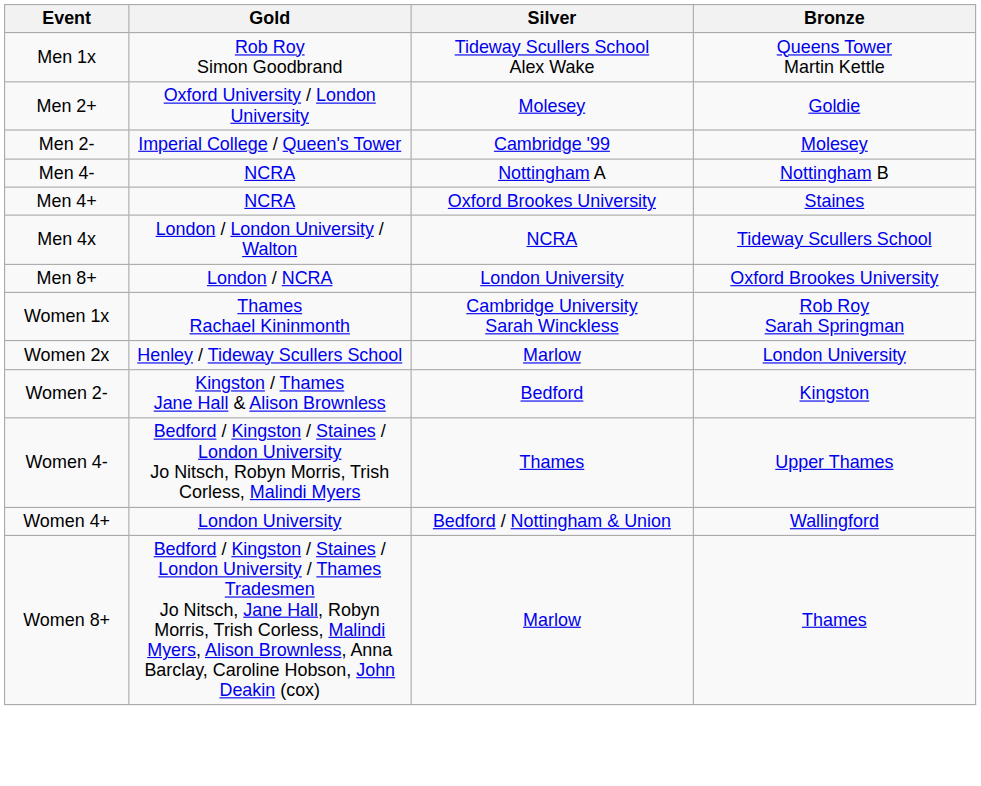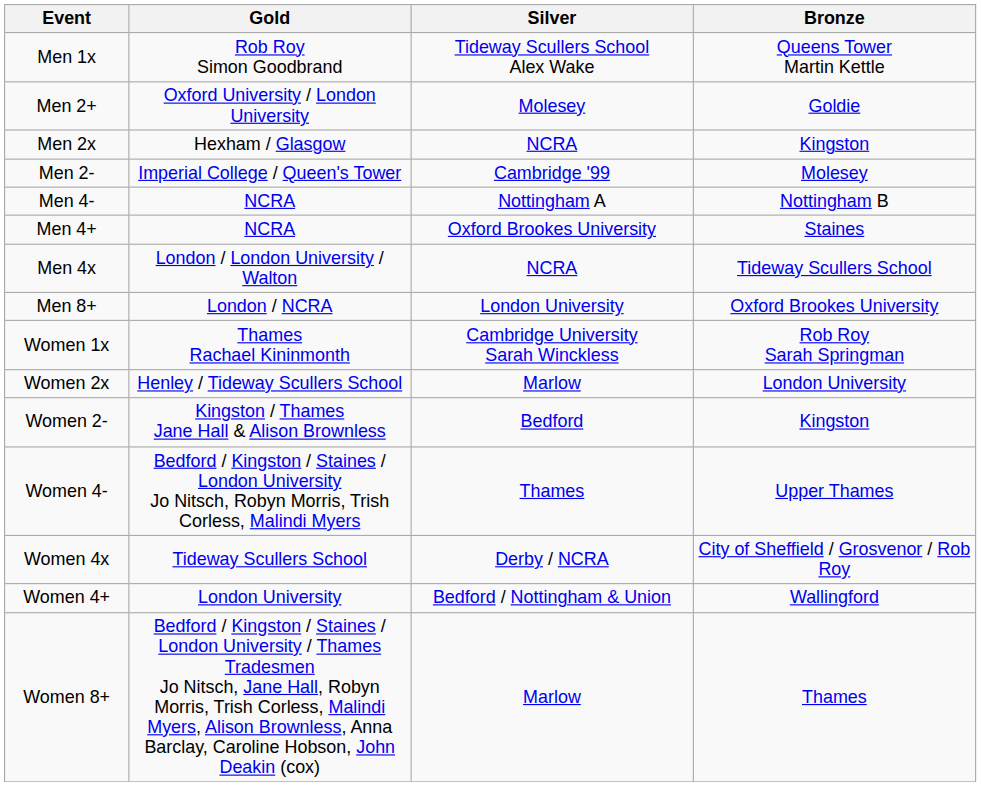+ row: Men 2x | Hexham / Glasgow | NCRA | Kingston
+ row: Women 4x | Tideway Scullers School | Derby / NCRA | City of Sheffield / Grosvenor / Rob Roy
